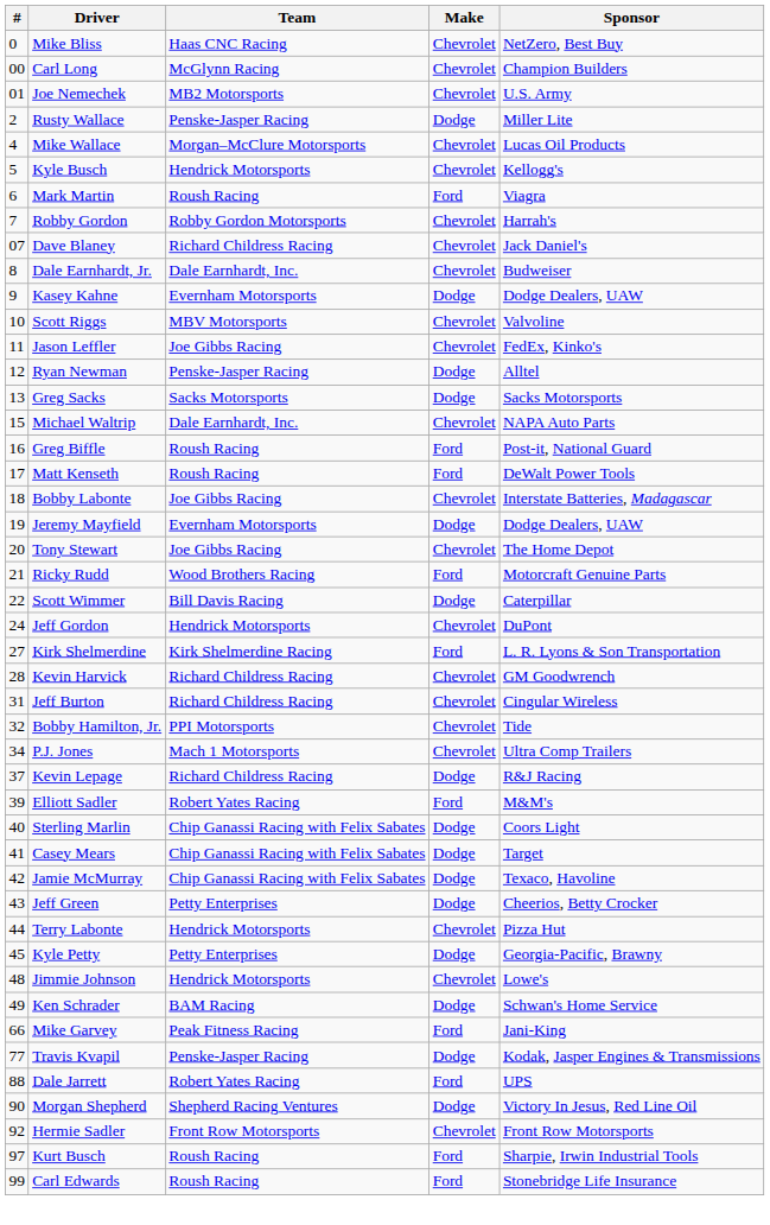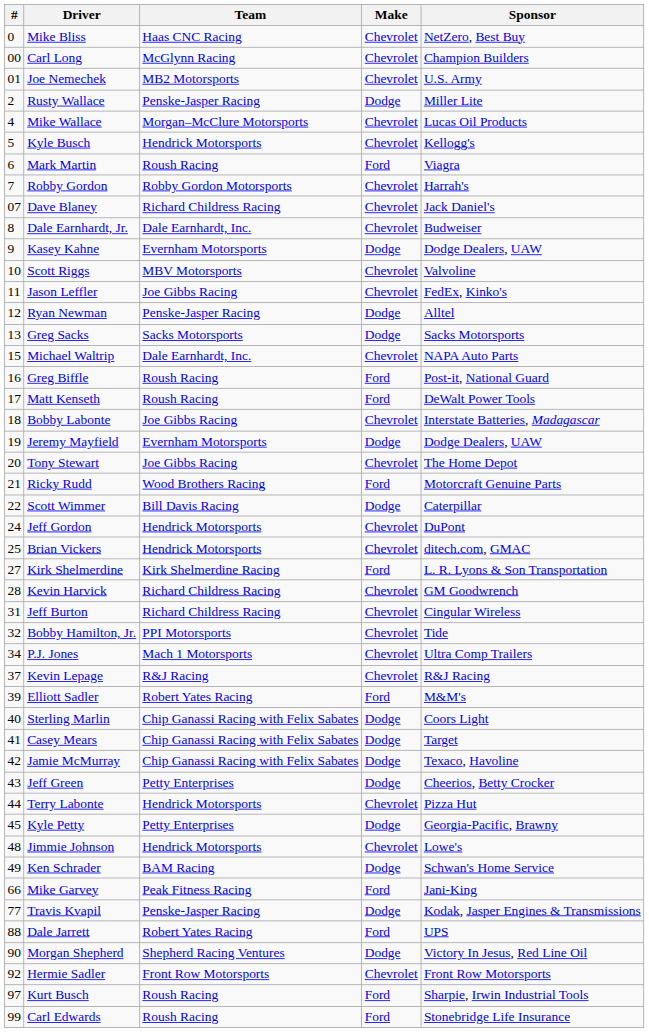+ row: 25 | Brian Vickers | Hendrick Motorsports | Chevrolet | ditech.com, GMAC
Kevin Lepage | Team: Richard Childress Racing -> R&J Racing
Kevin Lepage | Make: Dodge -> Chevrolet
